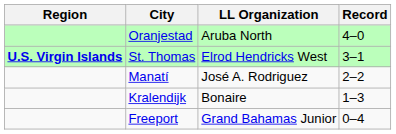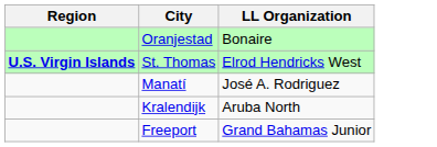- column: Record | 4–0 | 3–1 | 2–2 | 1–3 | 0–4
Oranjestad | LL Organization: Aruba North -> Bonaire
Kralendijk | LL Organization: Bonaire -> Aruba North
